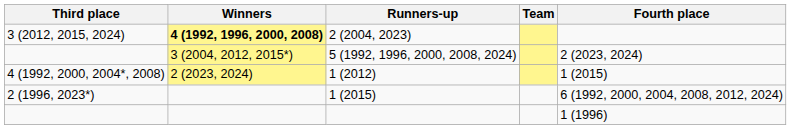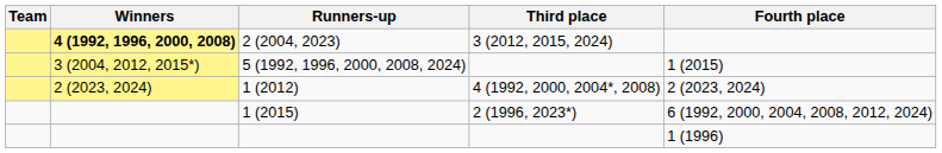columns swapped: Team <-> Third place
5 (1992, 1996, 2000, 2008, 2024) | Fourth place: 2 (2023, 2024) -> 1 (2015)
1 (2012) | Fourth place: 1 (2015) -> 2 (2023, 2024)
